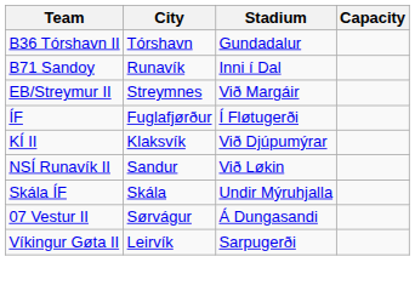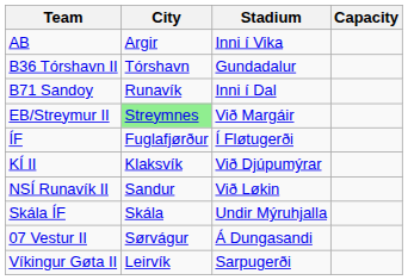+ row: AB | Argir | Inni í Vika
EB/Streymur II | City: no background -> lightgreen background
